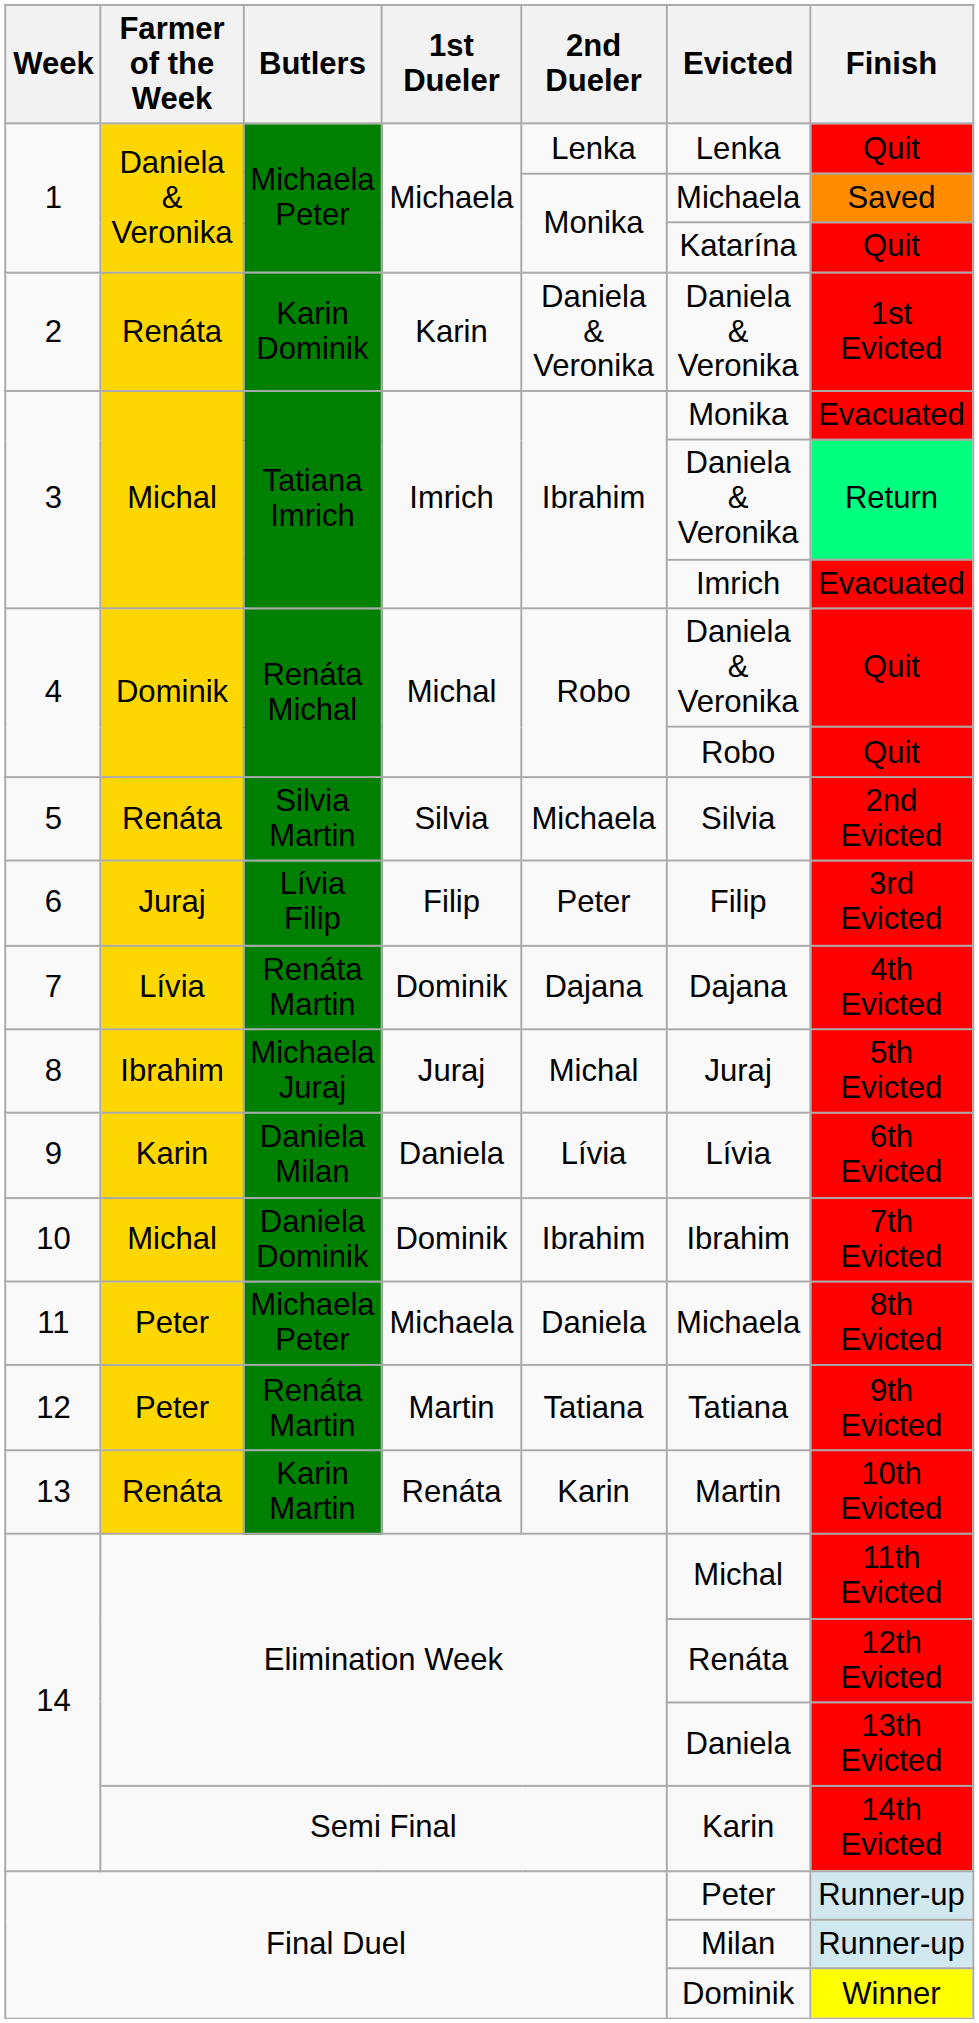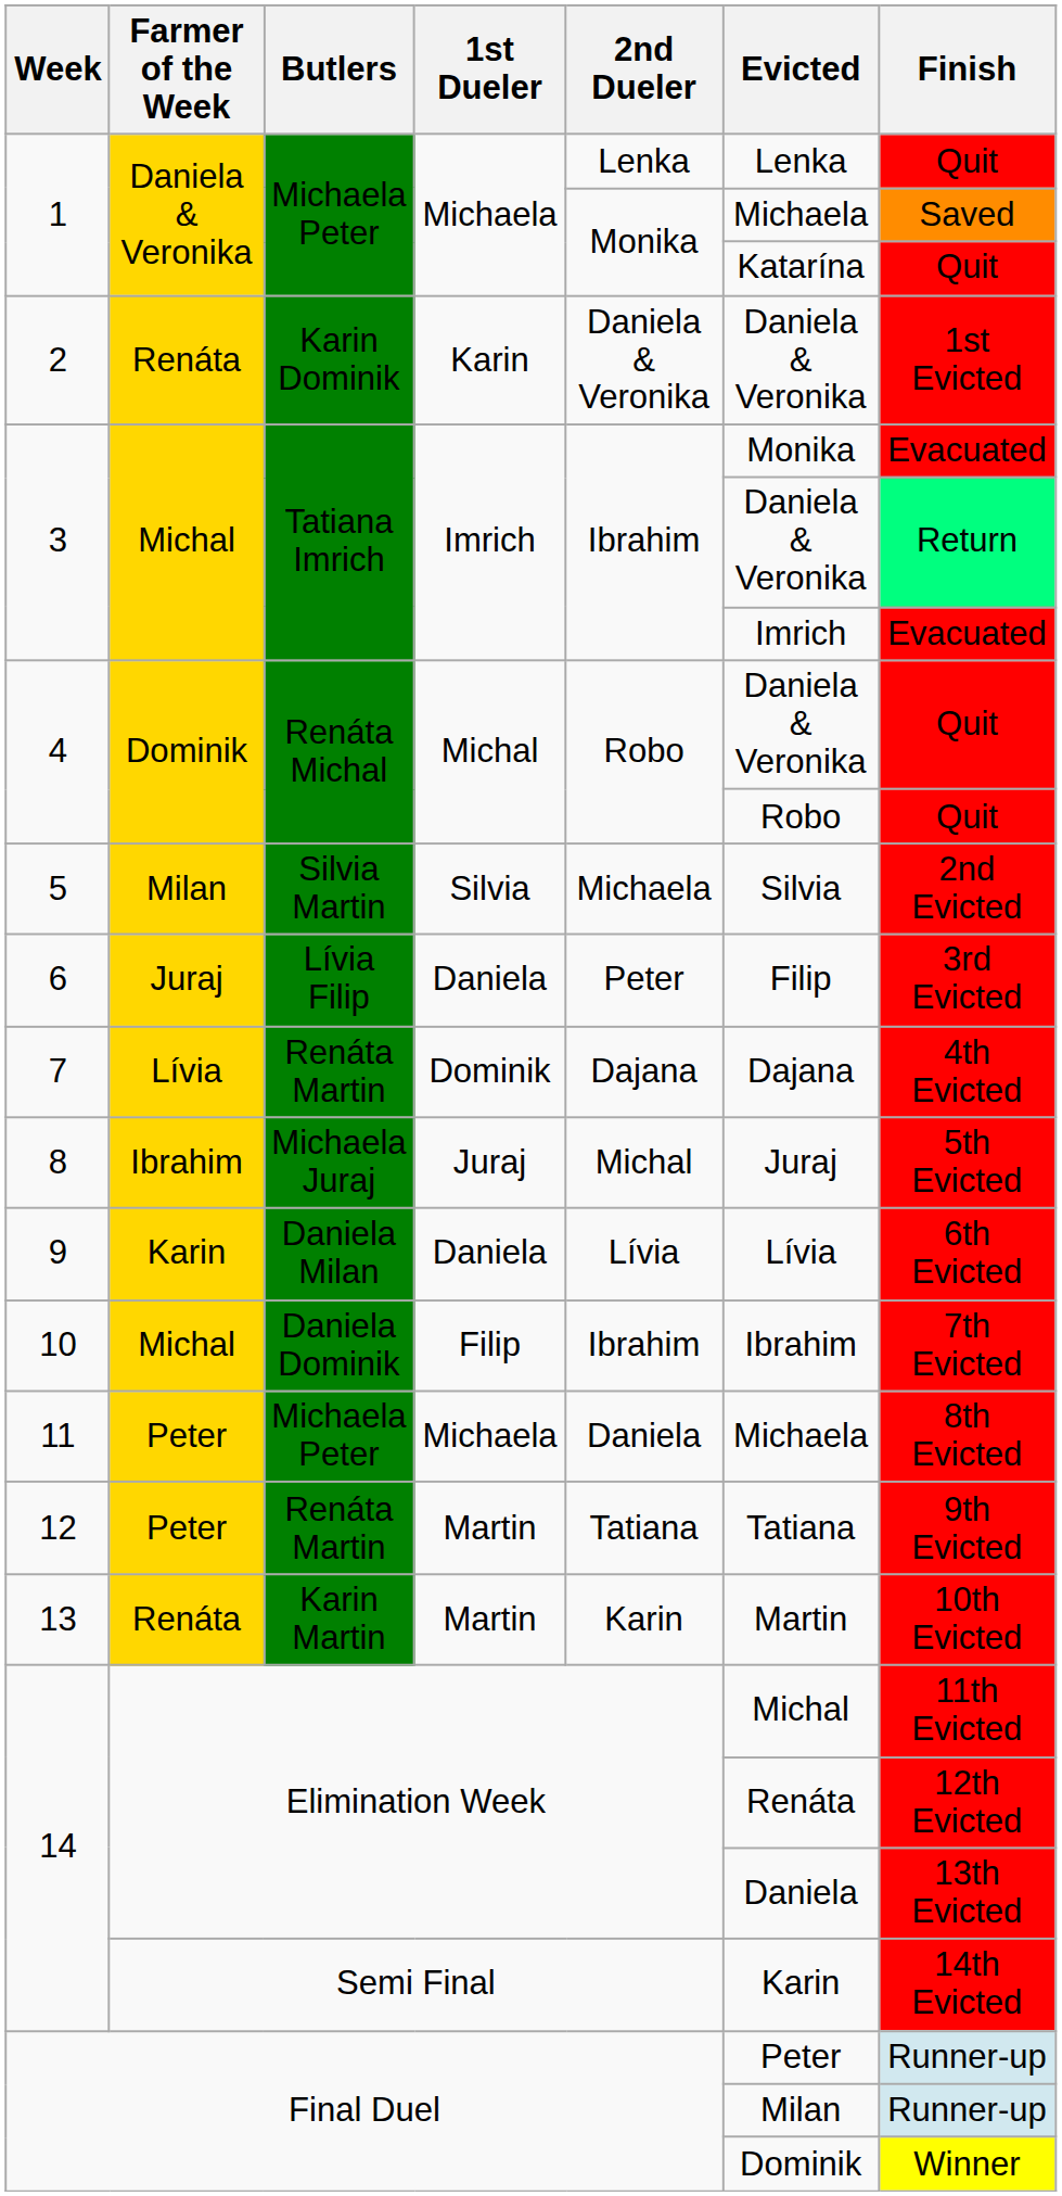5 | Farmer of the Week: Renáta -> Milan
6 | 1st Dueler: Filip -> Daniela
10 | 1st Dueler: Dominik -> Filip
13 | 1st Dueler: Renáta -> Martin
